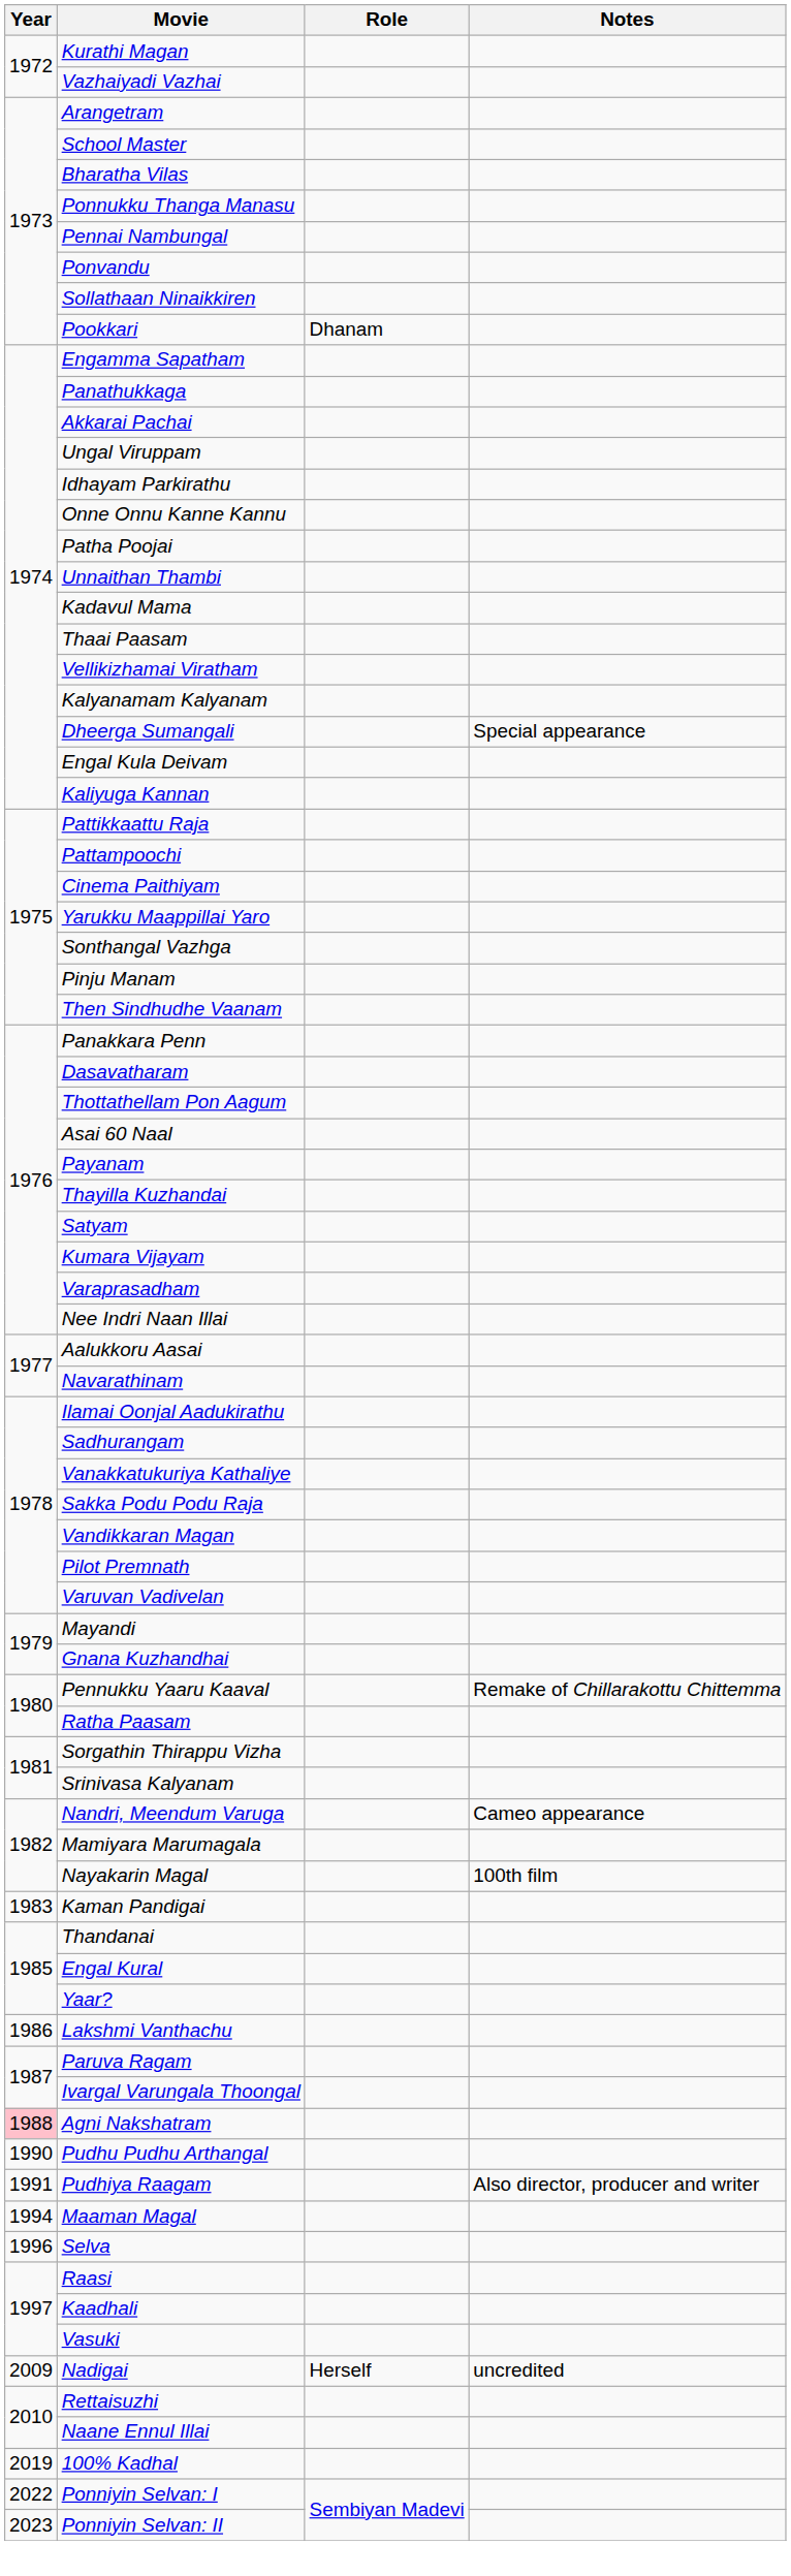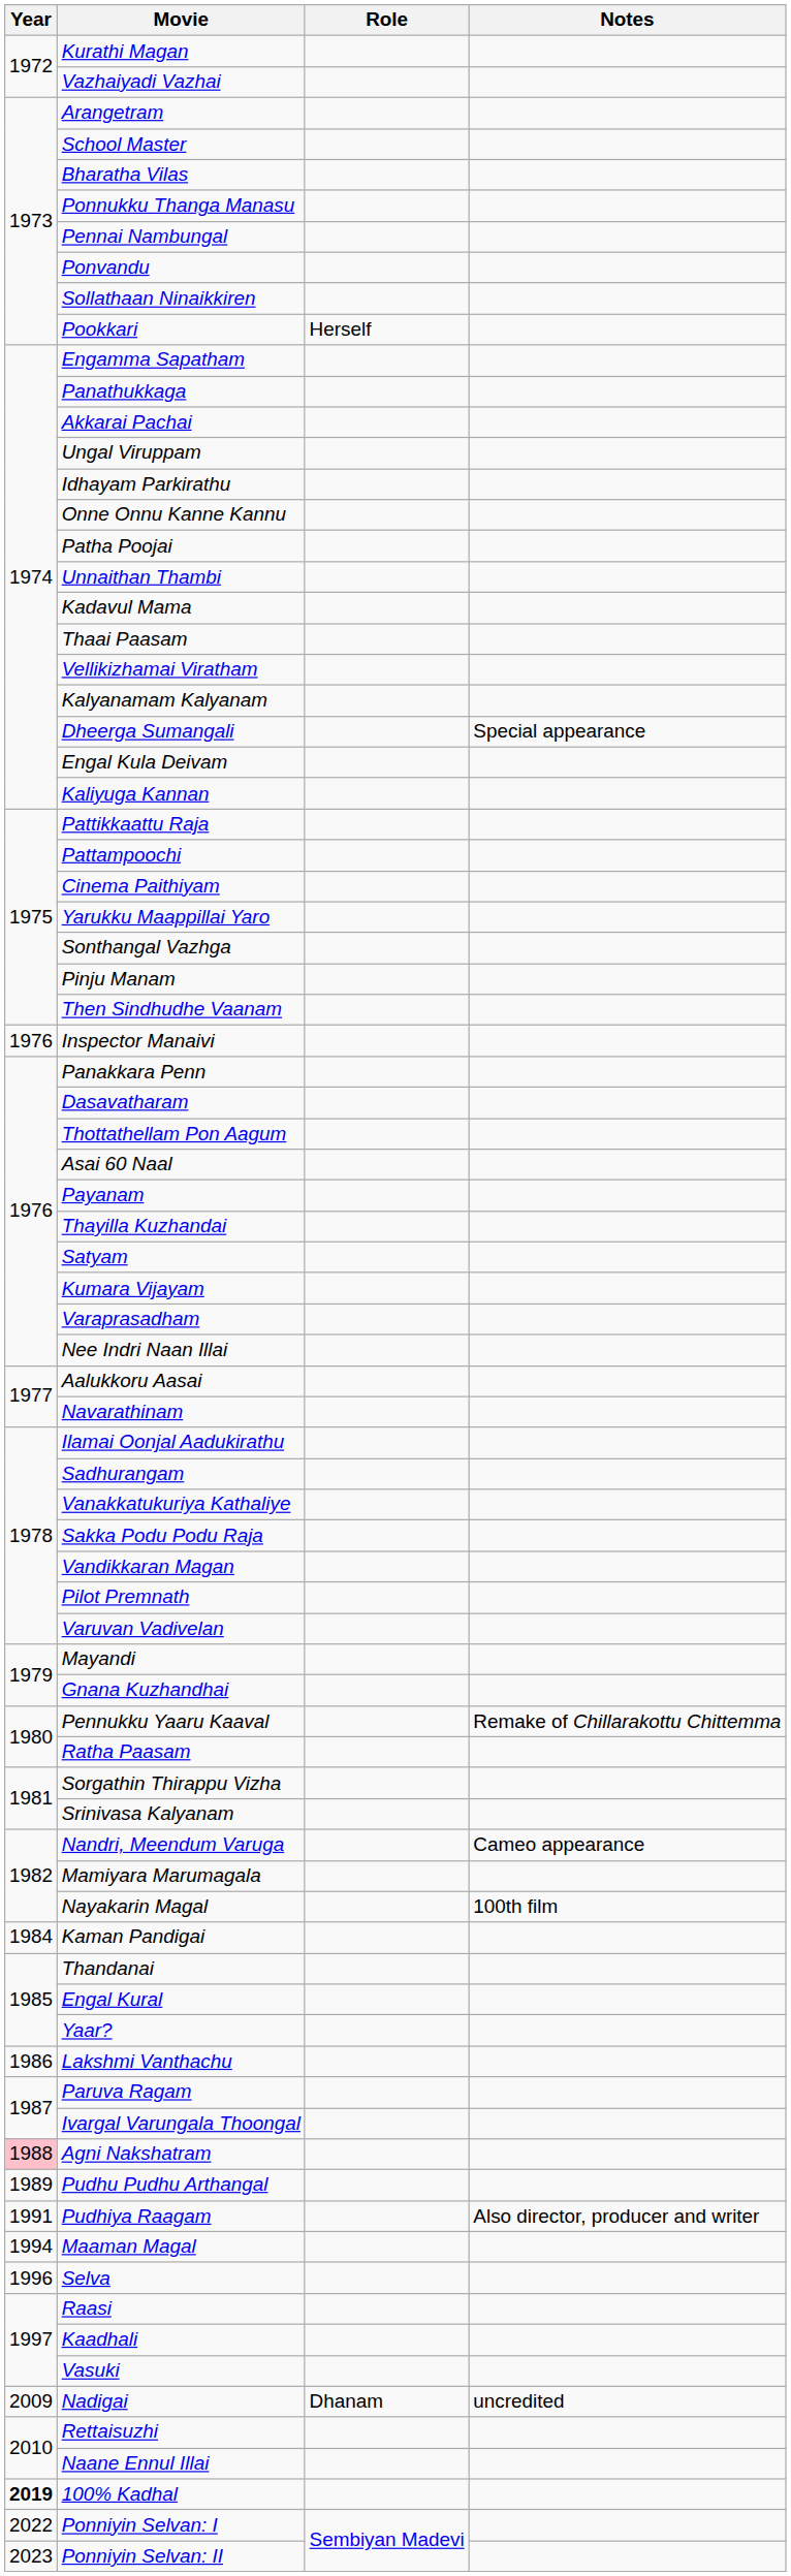Pookkari | Role: Dhanam -> Herself
+ row: 1976 | Inspector Manaivi
Kaman Pandigai | Year: 1983 -> 1984
Pudhu Pudhu Arthangal | Year: 1990 -> 1989
Nadigai | Role: Herself -> Dhanam
100% Kadhal | Year: normal -> bold
